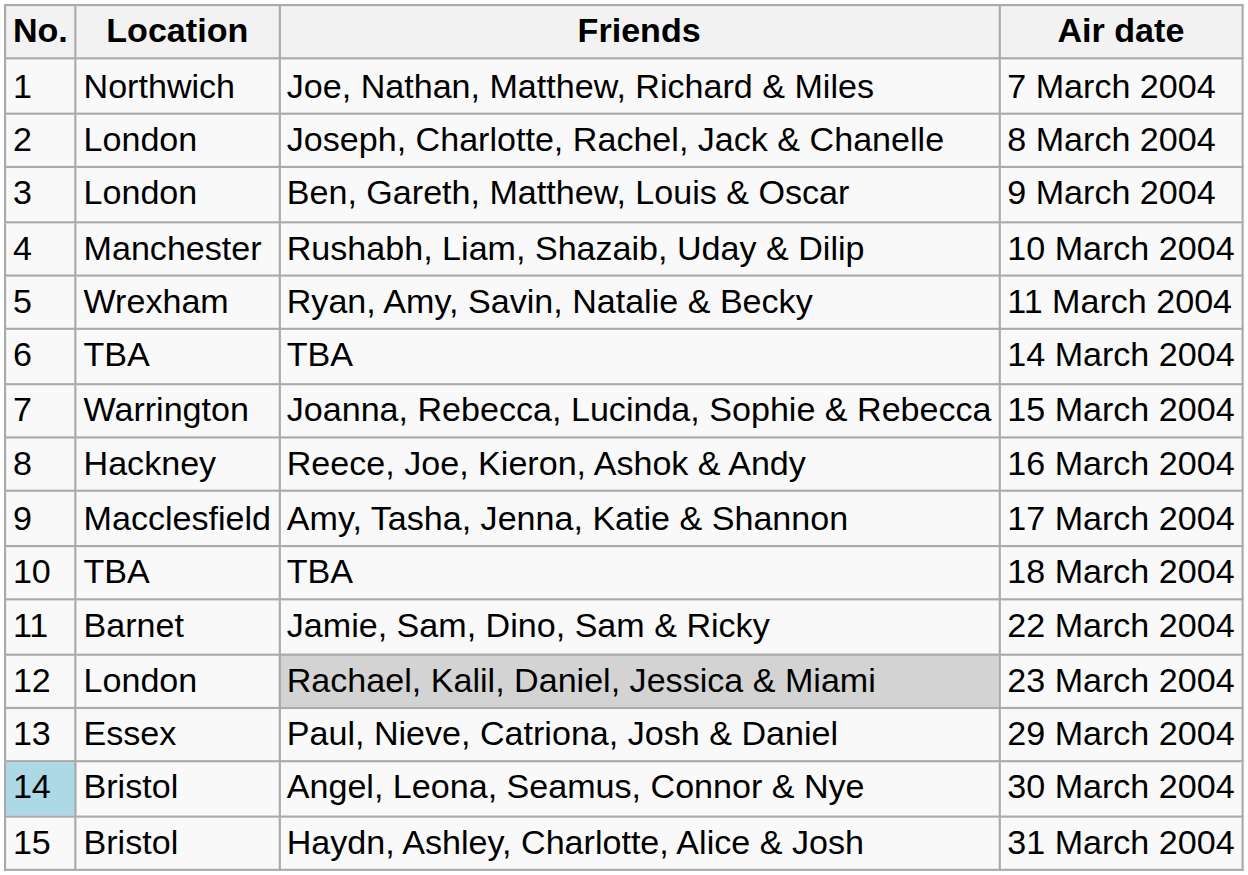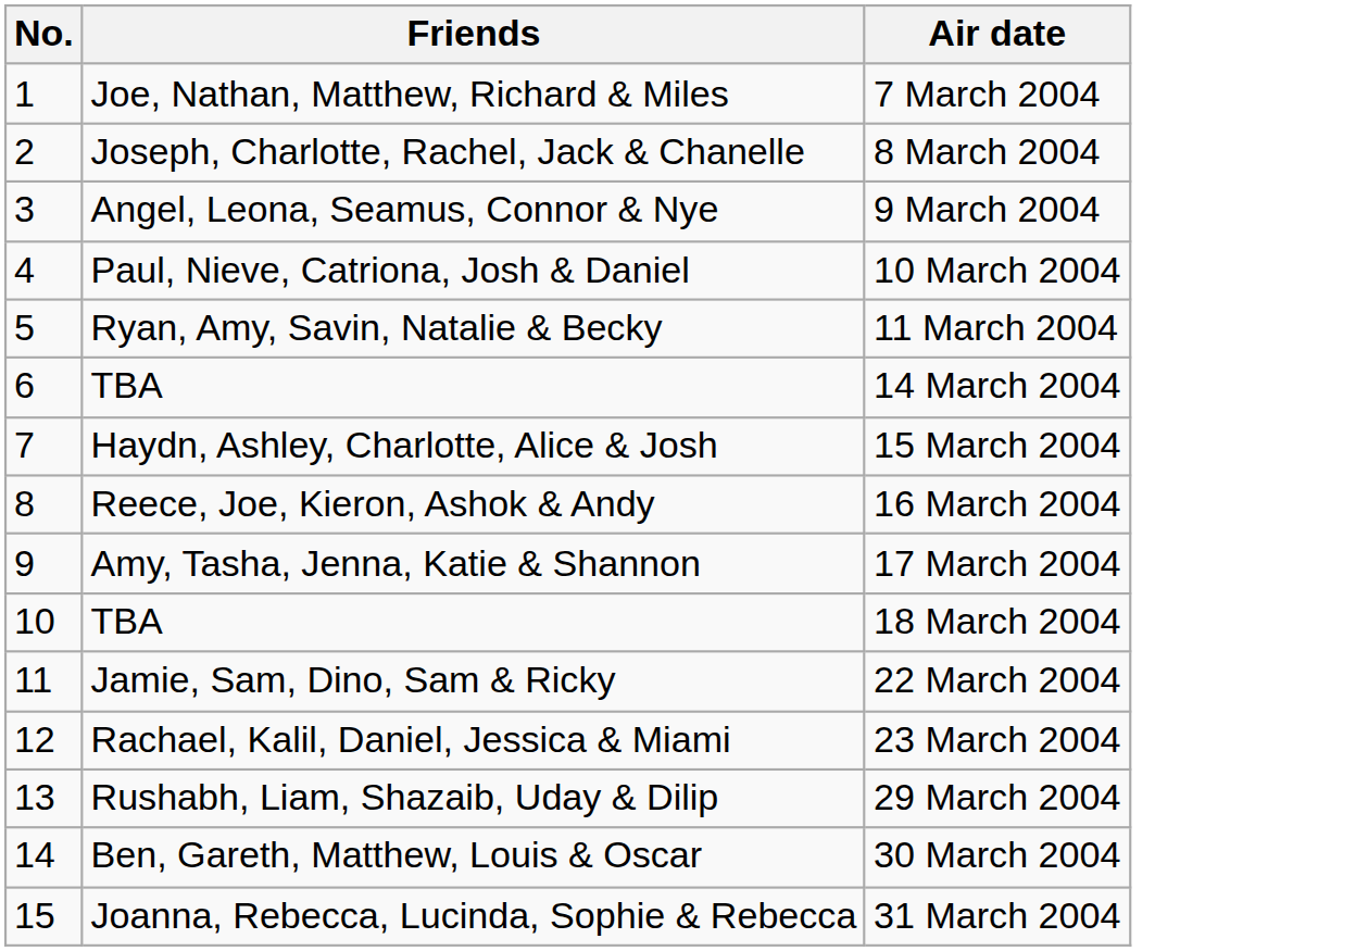- column: Location | Northwich | London | London | Manchester | Wrexham | TBA | Warrington | Hackney | Macclesfield | TBA | Barnet | London | Essex | Bristol | Bristol
9 March 2004 | Friends: Ben, Gareth, Matthew, Louis & Oscar -> Angel, Leona, Seamus, Connor & Nye
10 March 2004 | Friends: Rushabh, Liam, Shazaib, Uday & Dilip -> Paul, Nieve, Catriona, Josh & Daniel
15 March 2004 | Friends: Joanna, Rebecca, Lucinda, Sophie & Rebecca -> Haydn, Ashley, Charlotte, Alice & Josh
23 March 2004 | Friends: lightgrey background -> no background
29 March 2004 | Friends: Paul, Nieve, Catriona, Josh & Daniel -> Rushabh, Liam, Shazaib, Uday & Dilip
30 March 2004 | No.: lightblue background -> no background
30 March 2004 | Friends: Angel, Leona, Seamus, Connor & Nye -> Ben, Gareth, Matthew, Louis & Oscar
31 March 2004 | Friends: Haydn, Ashley, Charlotte, Alice & Josh -> Joanna, Rebecca, Lucinda, Sophie & Rebecca
